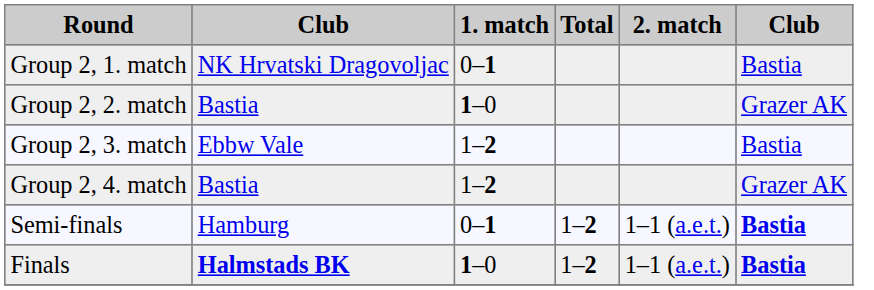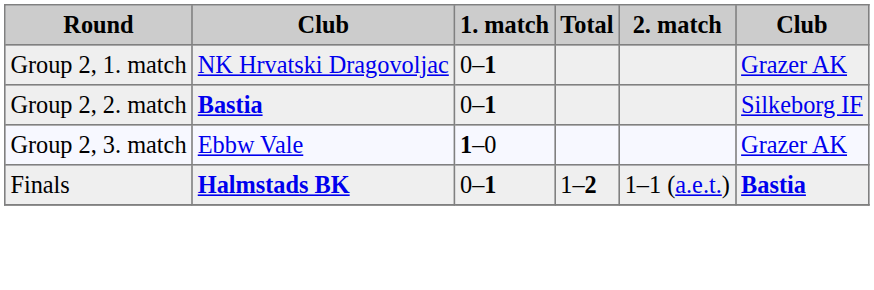Group 2, 1. match | column 6: Bastia -> Grazer AK
Group 2, 2. match | column 2: normal -> bold
Group 2, 2. match | 1. match: 1–0 -> 0–1
Group 2, 2. match | column 6: Grazer AK -> Silkeborg IF
Group 2, 3. match | 1. match: 1–2 -> 1–0
Group 2, 3. match | column 6: Bastia -> Grazer AK
- row: Group 2, 4. match | Bastia | 1–2 | Grazer AK
- row: Semi-finals | Hamburg | 0–1 | 1–2 | 1–1 (a.e.t.) | Bastia
Finals | 1. match: 1–0 -> 0–1
